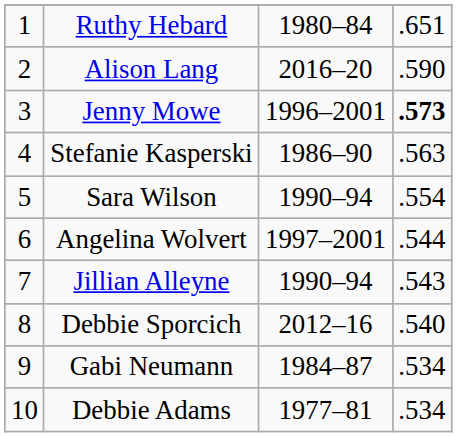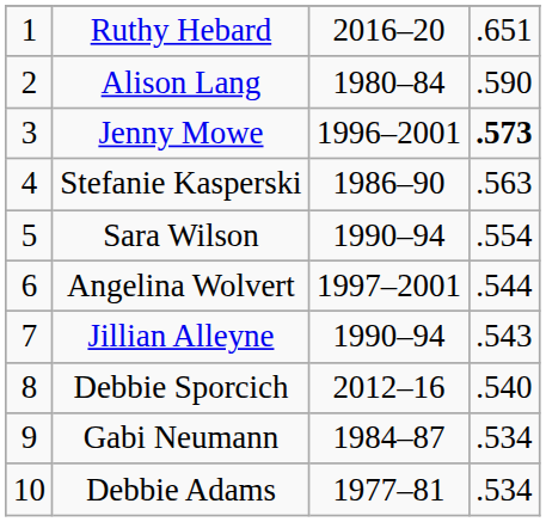Ruthy Hebard | column 3: 1980–84 -> 2016–20
Alison Lang | column 3: 2016–20 -> 1980–84
